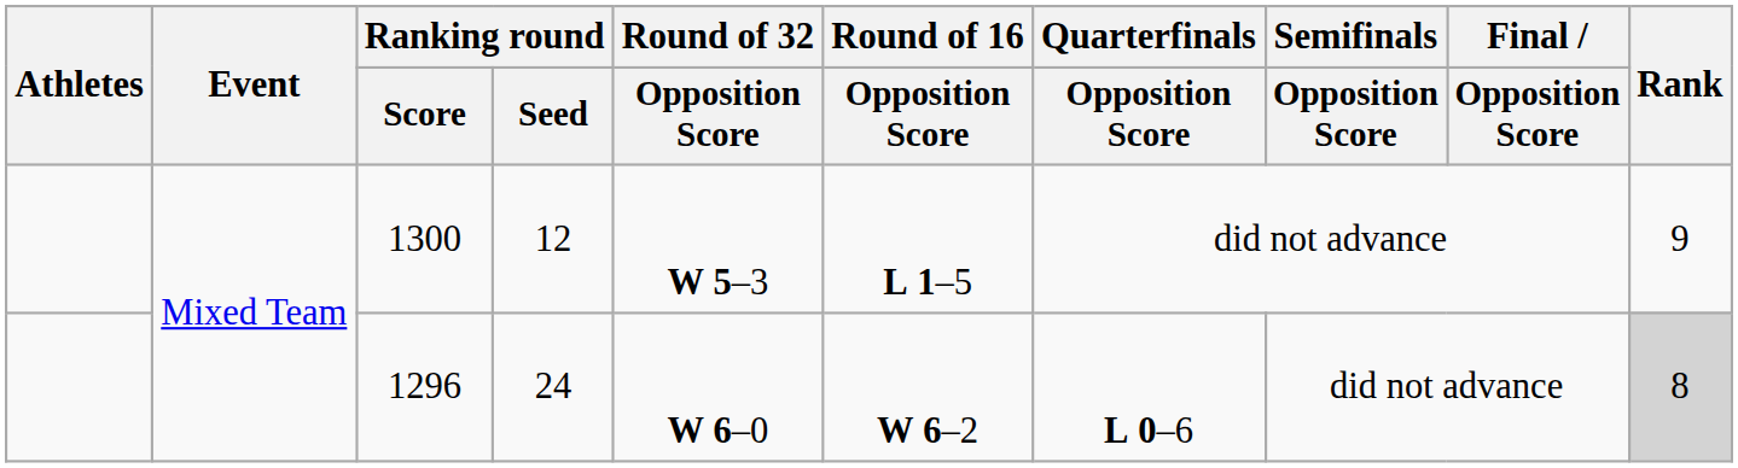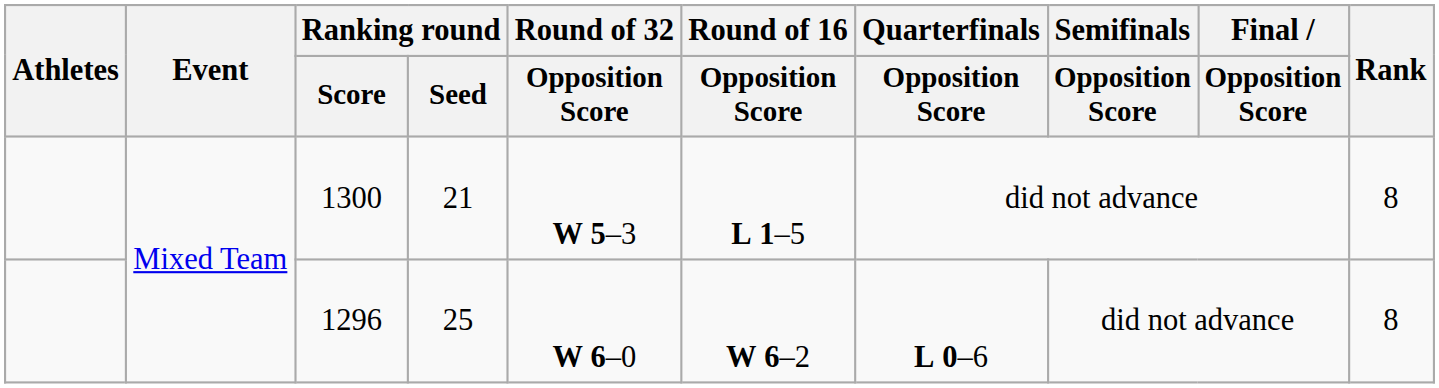1300 | Ranking round / Seed: 12 -> 21
1300 | Rank: 9 -> 8
1296 | Ranking round / Seed: 24 -> 25
1296 | Rank: lightgrey background -> no background
